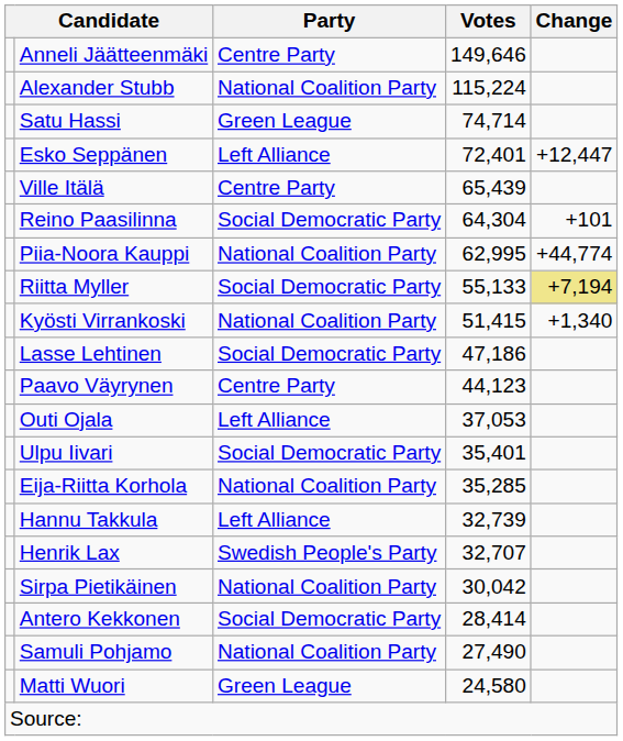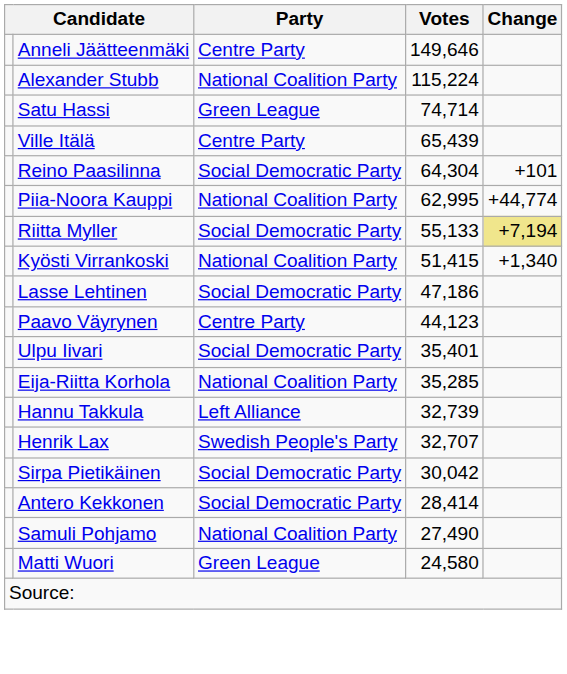- row: Esko Seppänen | Left Alliance | 72,401 | +12,447
- row: Outi Ojala | Left Alliance | 37,053
Sirpa Pietikäinen | Party: National Coalition Party -> Social Democratic Party
